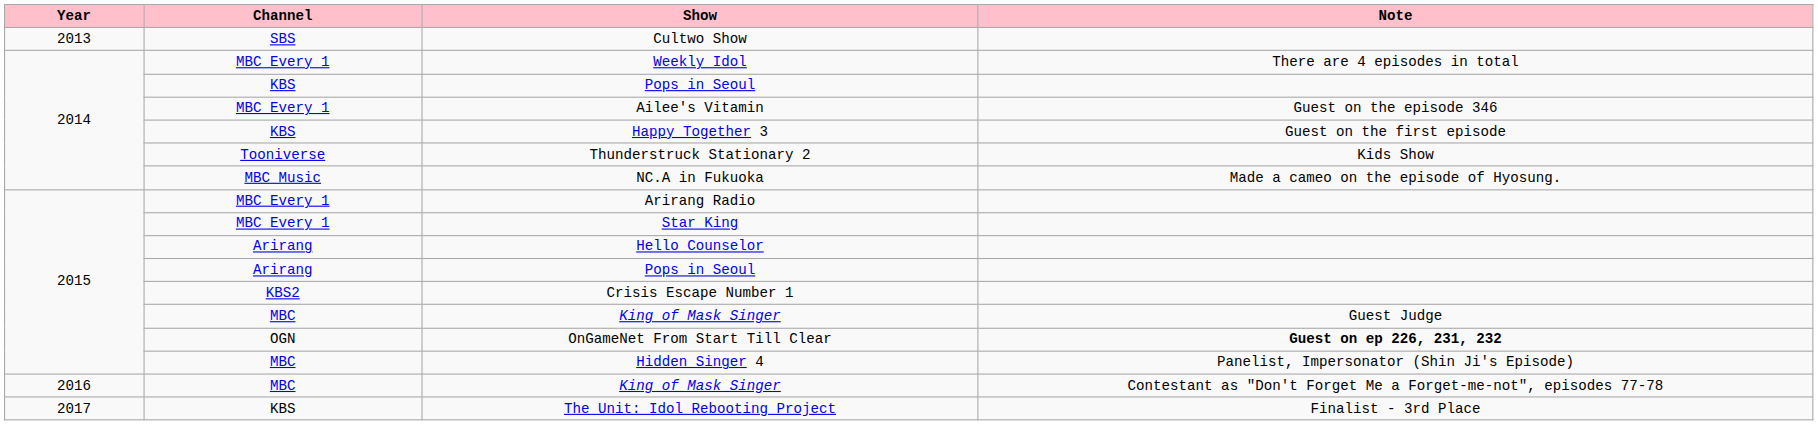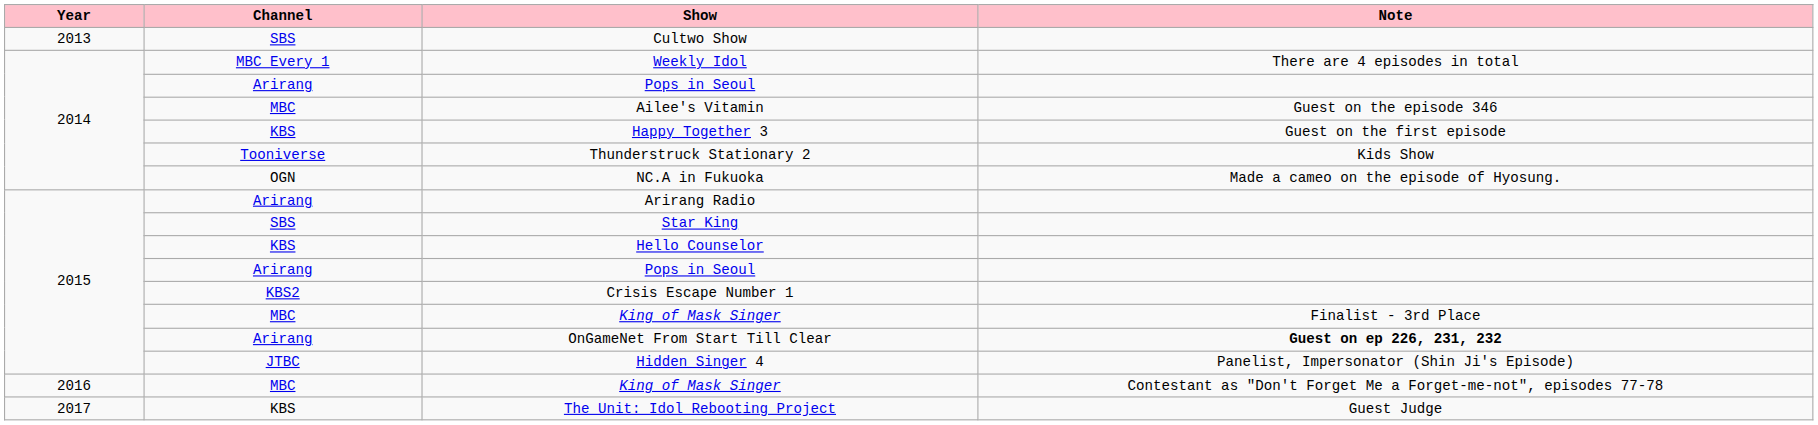2014 / Pops in Seoul | Channel: KBS -> Arirang
Ailee's Vitamin | Channel: MBC Every 1 -> MBC
NC.A in Fukuoka | Channel: MBC Music -> OGN
Arirang Radio | Channel: MBC Every 1 -> Arirang
Star King | Channel: MBC Every 1 -> SBS
Hello Counselor | Channel: Arirang -> KBS
2015 / King of Mask Singer | Note: Guest Judge -> Finalist - 3rd Place
OnGameNet From Start Till Clear | Channel: OGN -> Arirang
Hidden Singer 4 | Channel: MBC -> JTBC
The Unit: Idol Rebooting Project | Note: Finalist - 3rd Place -> Guest Judge
